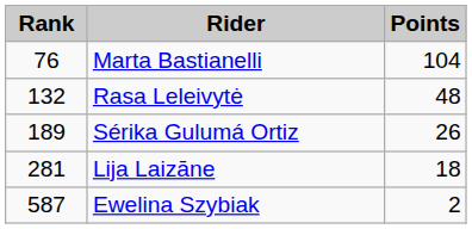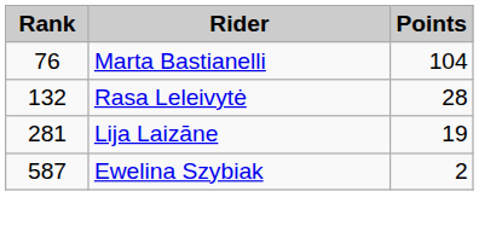Rasa Leleivytė | Points: 48 -> 28
- row: 189 | Sérika Gulumá Ortiz | 26
Lija Laizāne | Points: 18 -> 19
